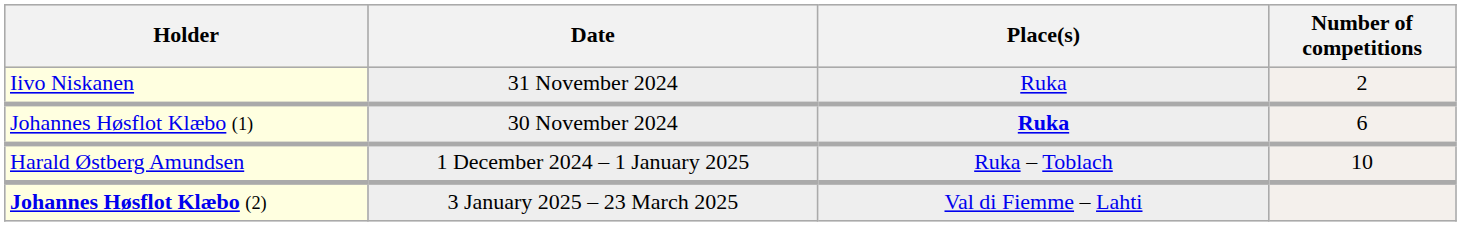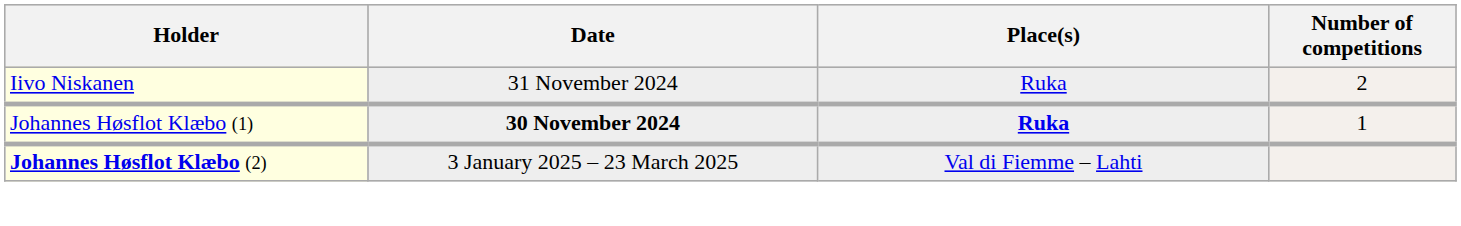Johannes Høsflot Klæbo (1) | Date: normal -> bold
Johannes Høsflot Klæbo (1) | Number of competitions: 6 -> 1
- row: Harald Østberg Amundsen | 1 December 2024 – 1 January 2025 | Ruka – Toblach | 10
